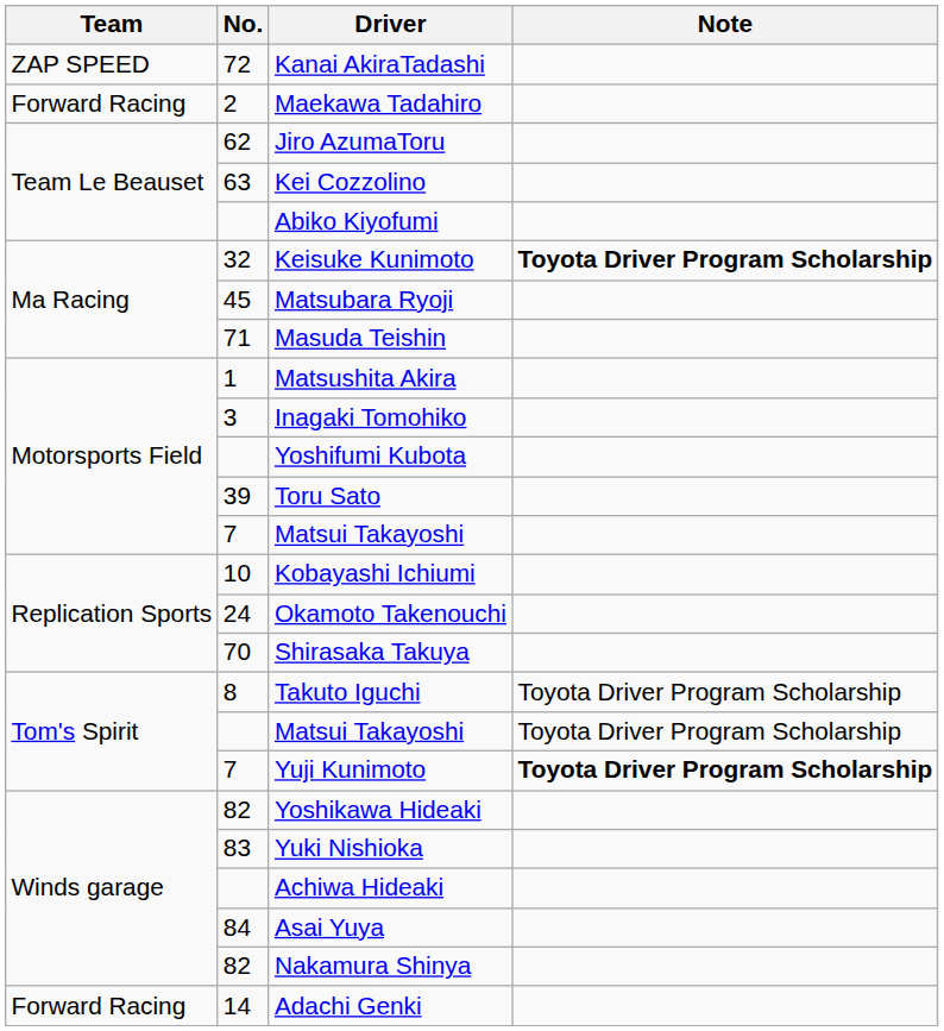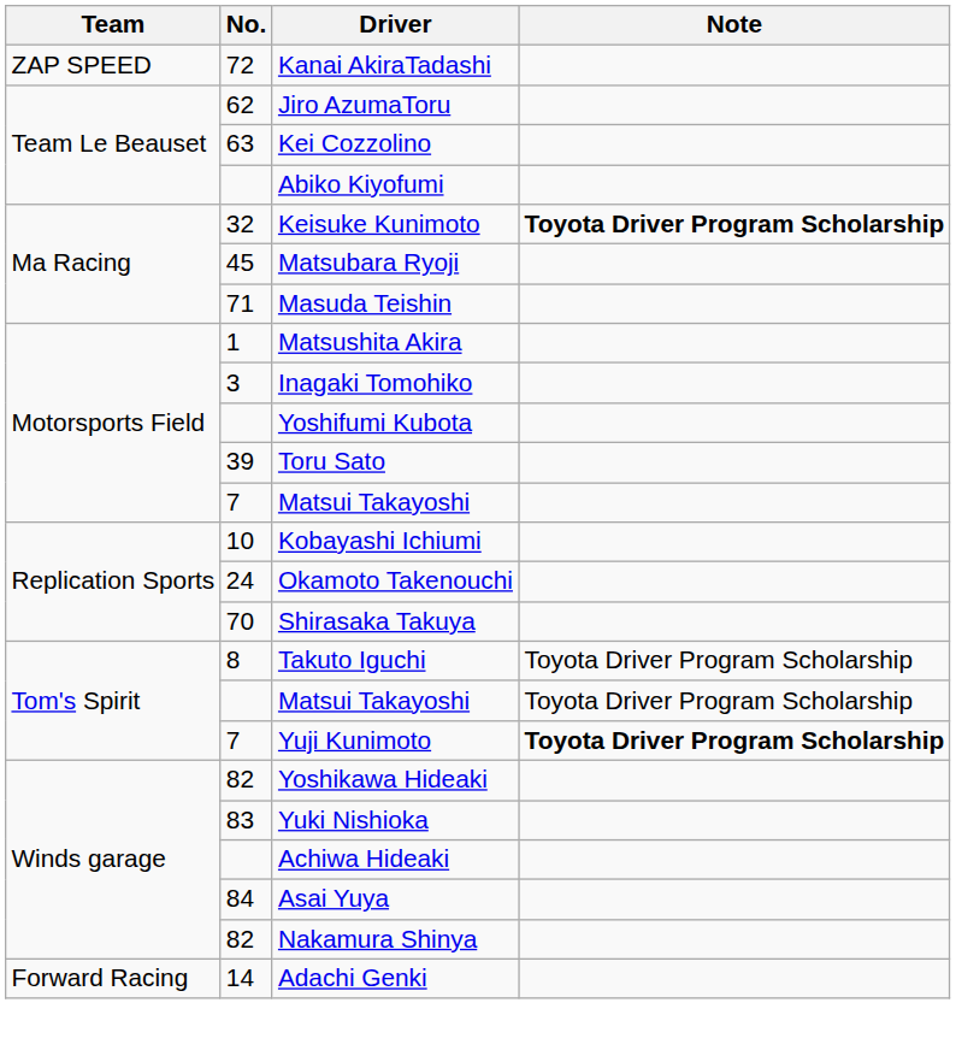- row: Forward Racing | 2 | Maekawa Tadahiro
